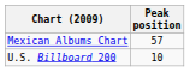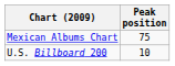Mexican Albums Chart | Peak position: 57 -> 75
